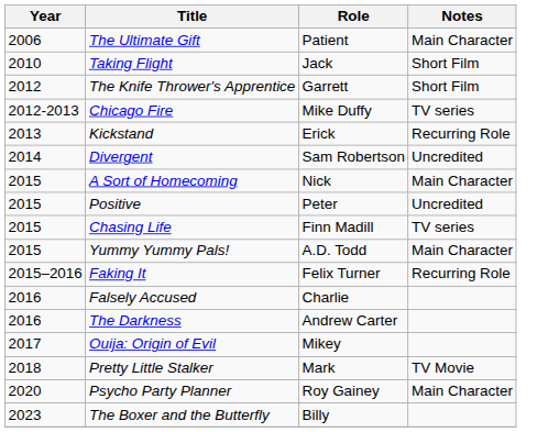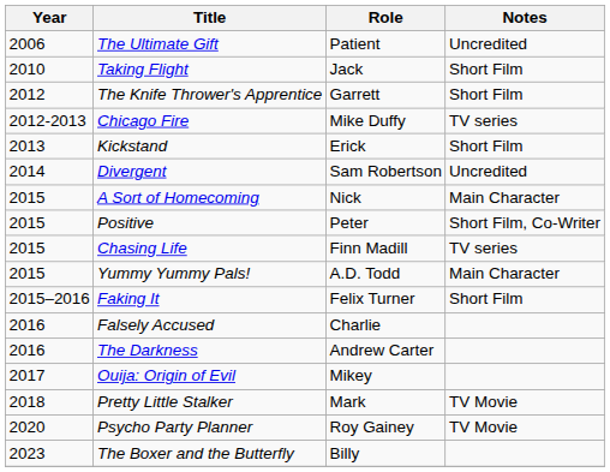The Ultimate Gift | Notes: Main Character -> Uncredited
Kickstand | Notes: Recurring Role -> Short Film
Positive | Notes: Uncredited -> Short Film, Co-Writer
Faking It | Notes: Recurring Role -> Short Film
Psycho Party Planner | Notes: Main Character -> TV Movie
